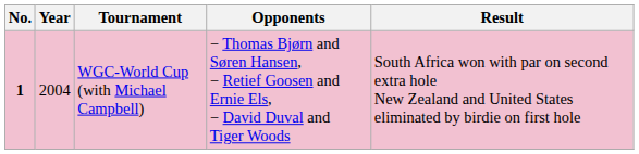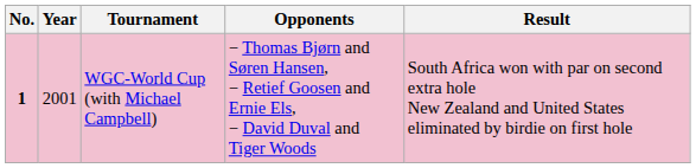WGC-World Cup (with Michael Campbell) | Year: 2004 -> 2001
